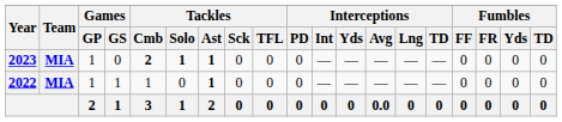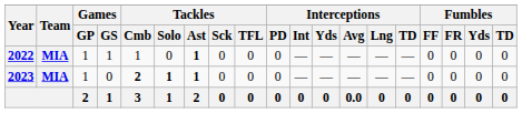rows swapped: 2022 <-> 2023
